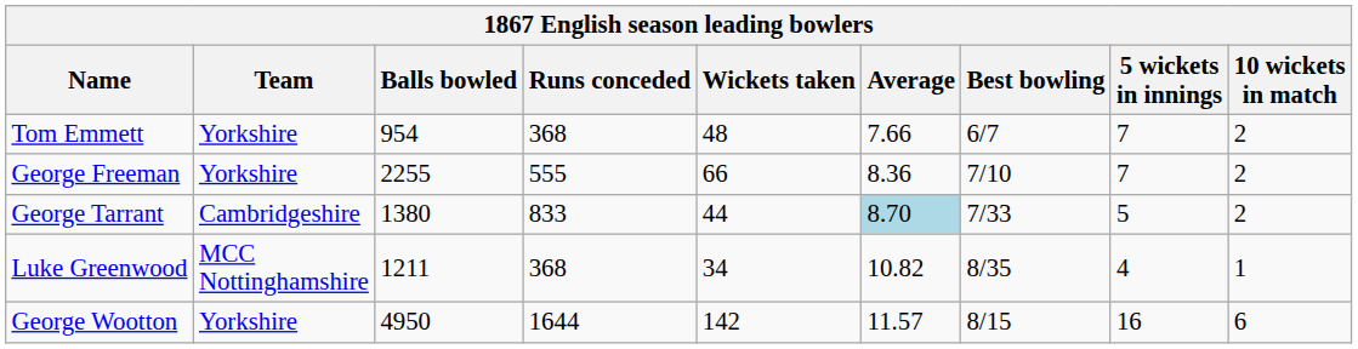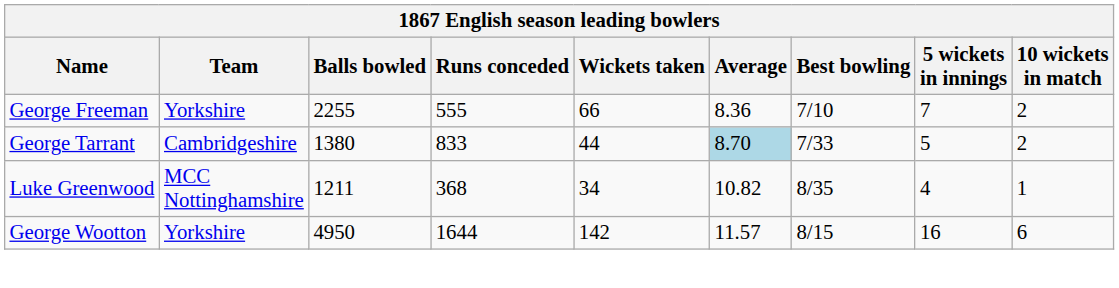- row: Tom Emmett | Yorkshire | 954 | 368 | 48 | 7.66 | 6/7 | 7 | 2
